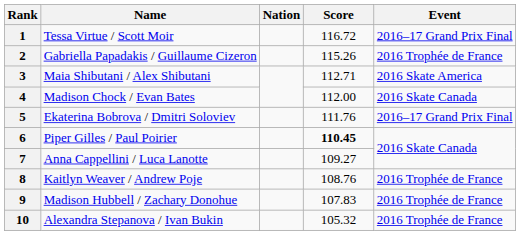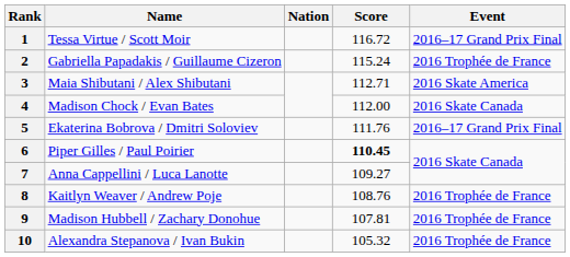2 | Score: 115.26 -> 115.24
9 | Score: 107.83 -> 107.81
